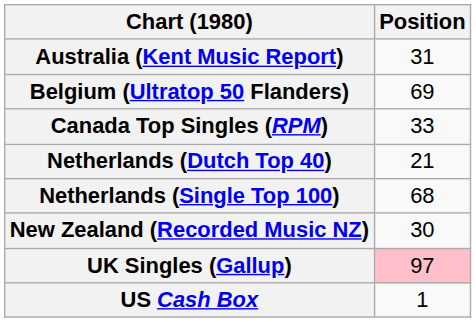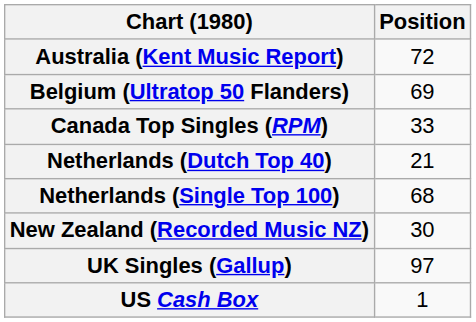Australia (Kent Music Report) | Position: 31 -> 72
UK Singles (Gallup) | Position: pink background -> no background
